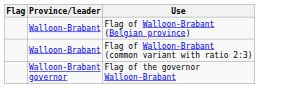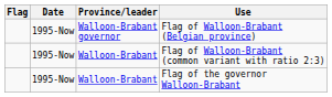+ column: Date | 1995-Now | 1995-Now | 1995-Now
Flag of Walloon-Brabant (Belgian province) | Province/leader: Walloon-Brabant -> Walloon-Brabant governor
Flag of the governor Walloon-Brabant | Province/leader: Walloon-Brabant governor -> Walloon-Brabant
